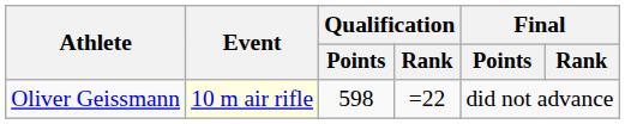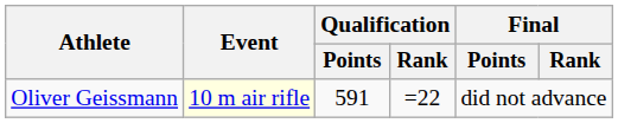Oliver Geissmann | Qualification / Points: 598 -> 591
